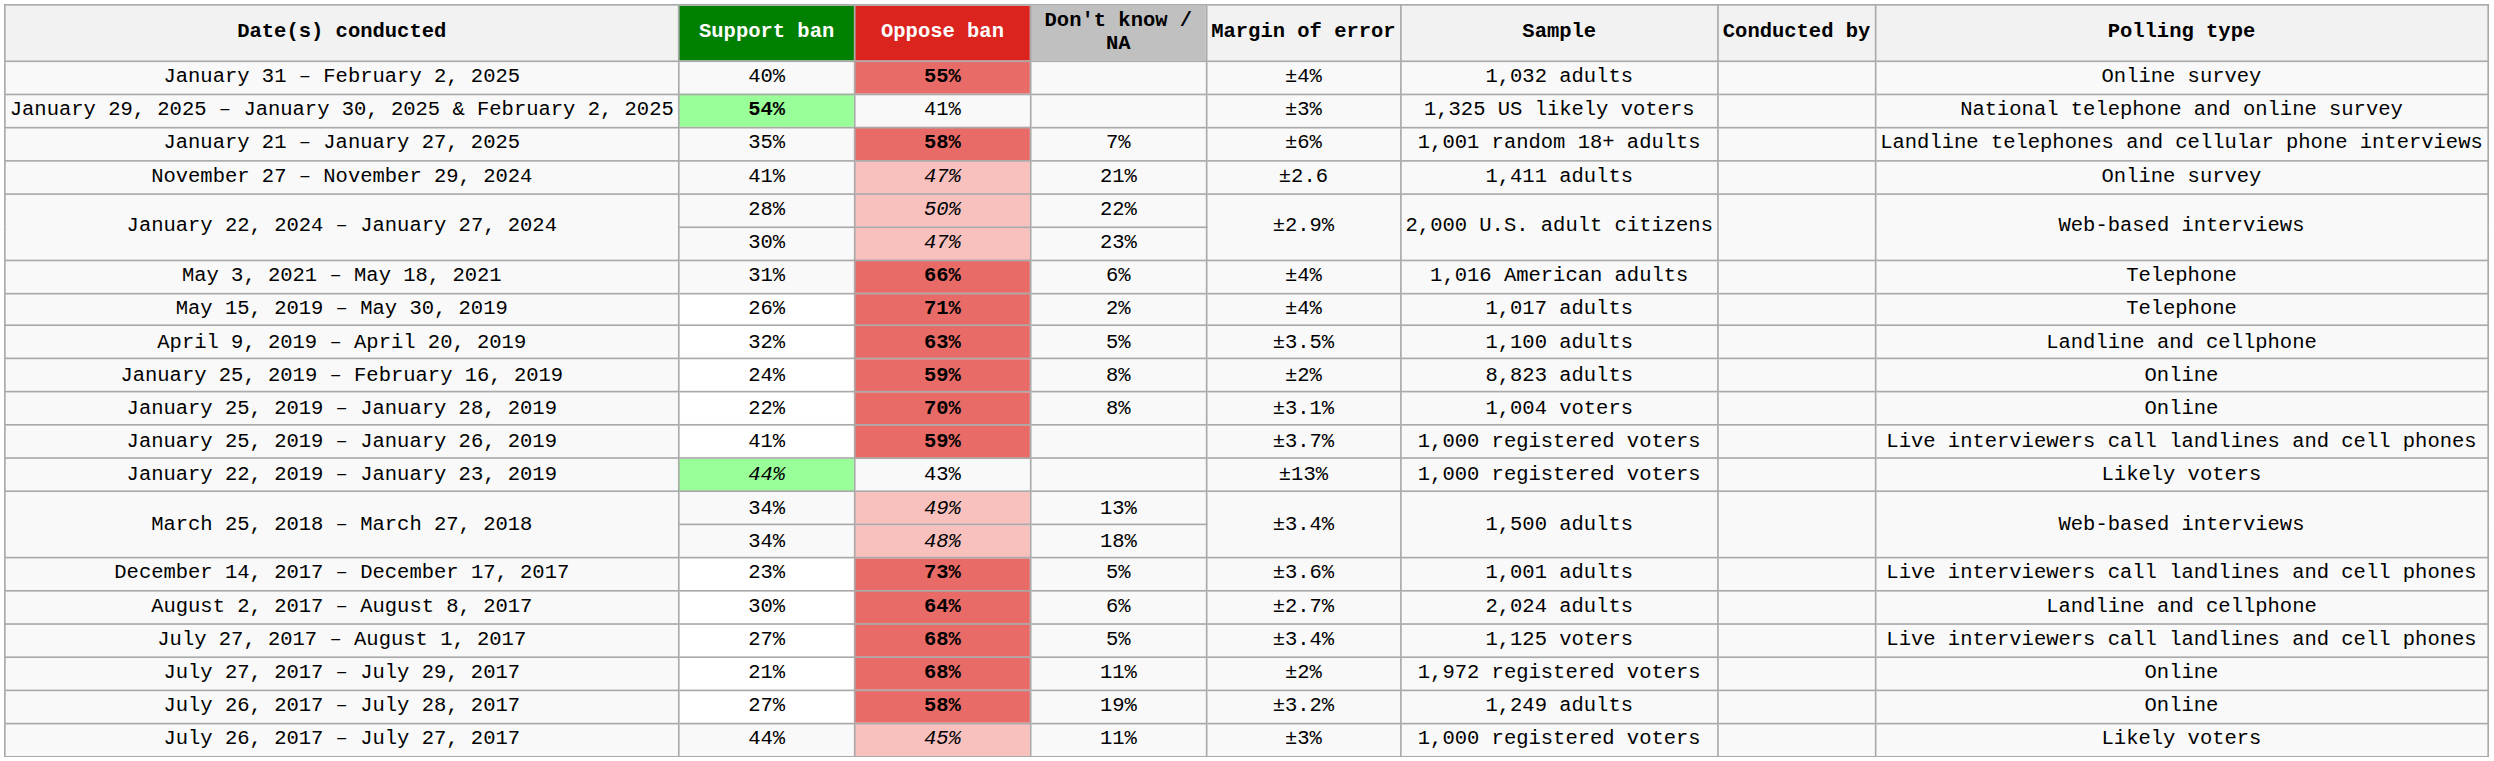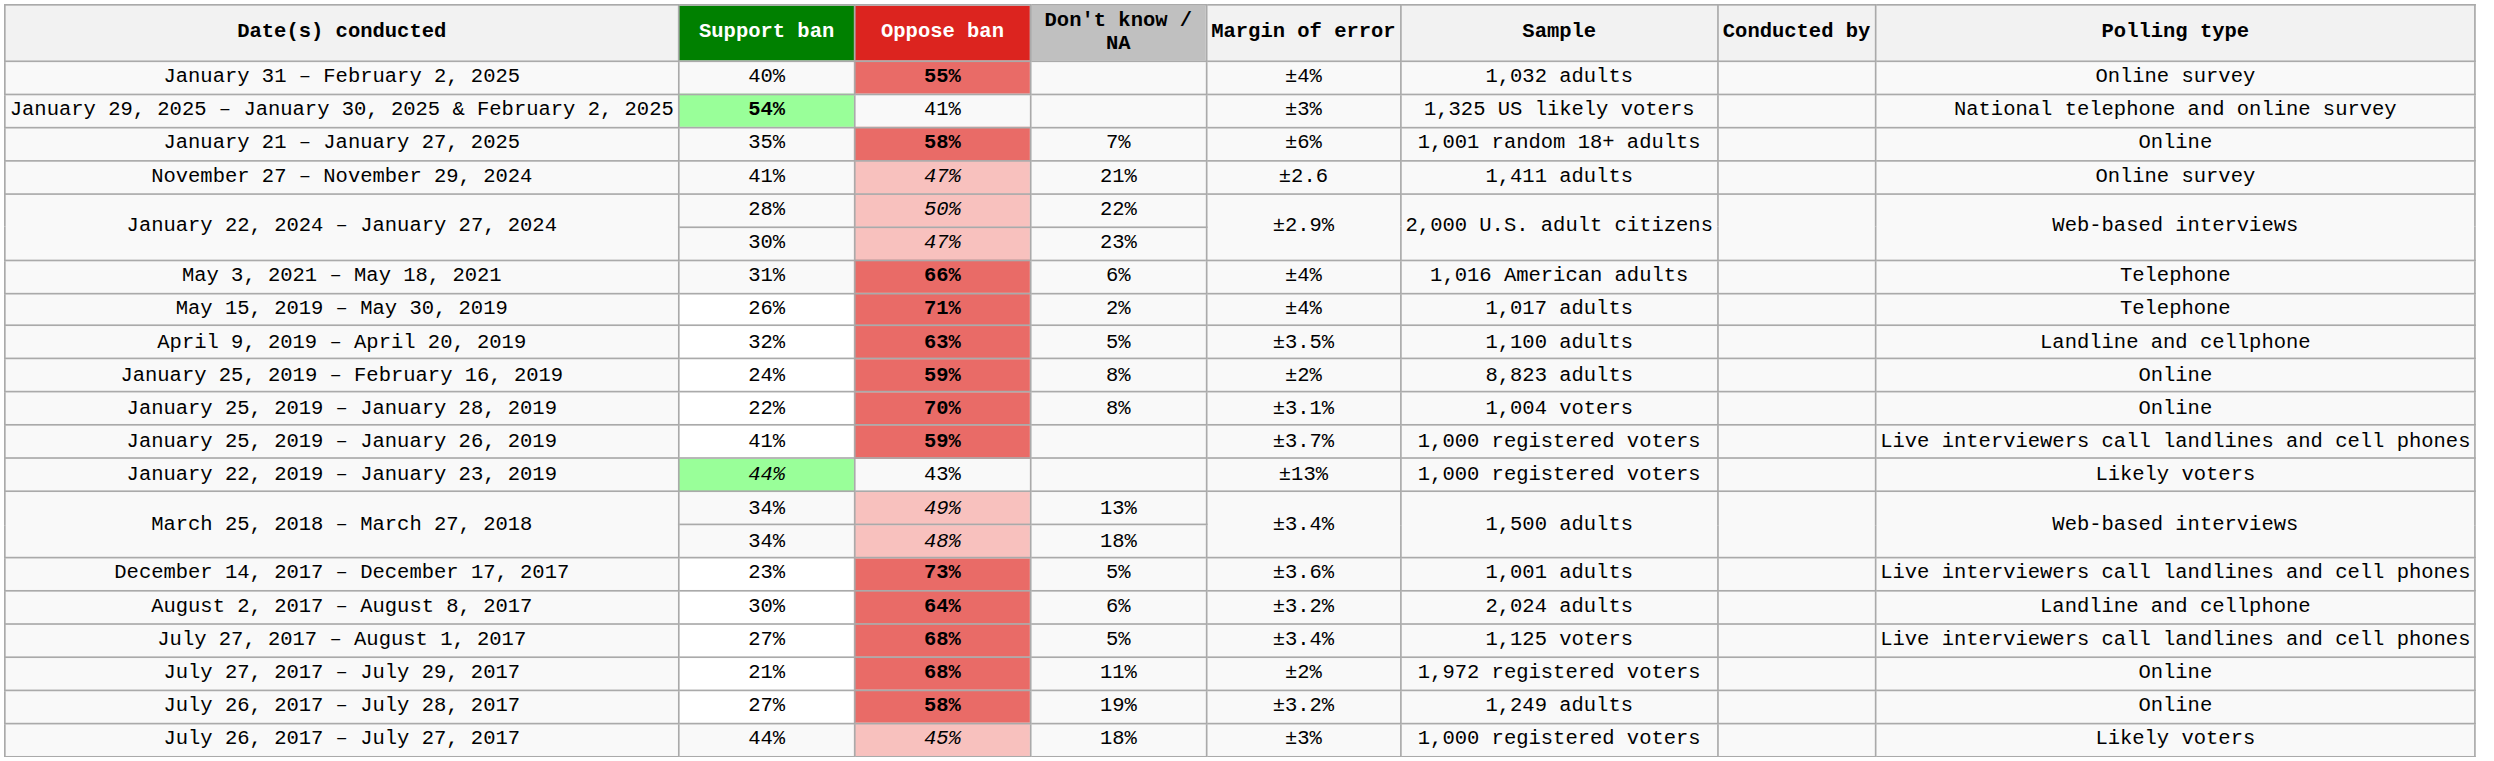January 21 – January 27, 2025 | Polling type: Landline telephones and cellular phone interviews -> Online
August 2, 2017 – August 8, 2017 | Margin of error: ±2.7% -> ±3.2%
July 26, 2017 – July 27, 2017 | Don't know / NA: 11% -> 18%
